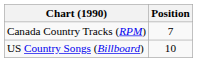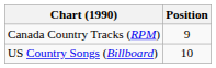Canada Country Tracks (RPM) | Position: 7 -> 9
